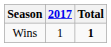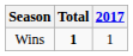columns swapped: 2017 <-> Total
